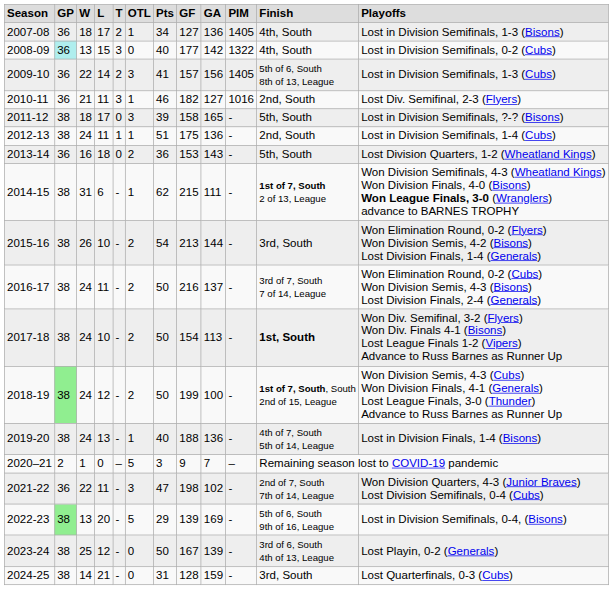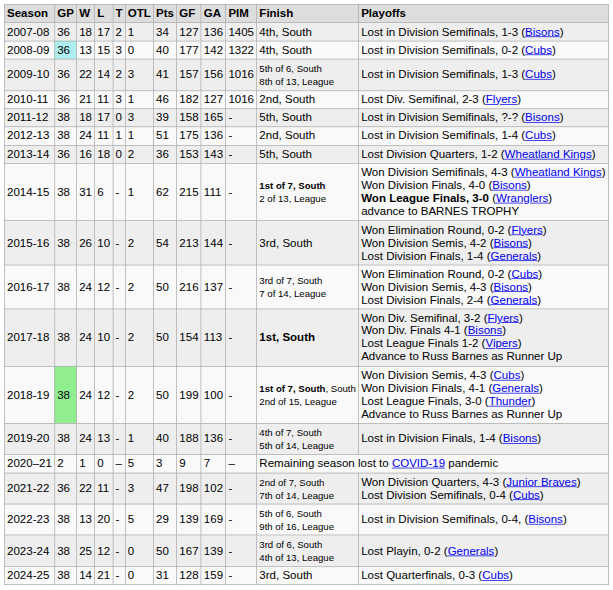2009-10 | column 10: 1405 -> 1016
2016-17 | column 4: 11 -> 12
2022-23 | column 2: lightgreen background -> no background
